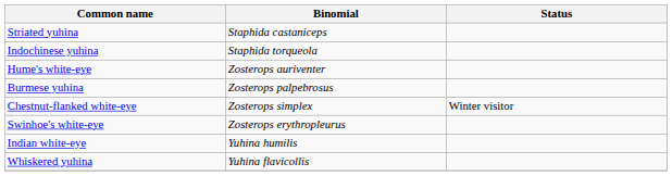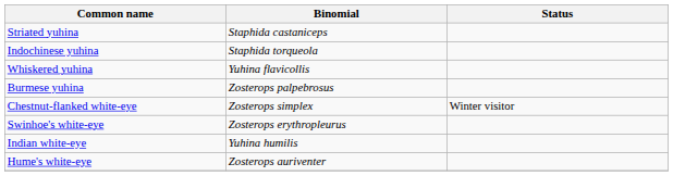rows swapped: Whiskered yuhina <-> Hume's white-eye
